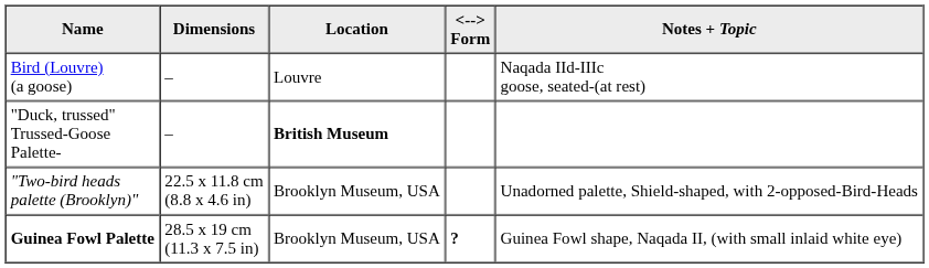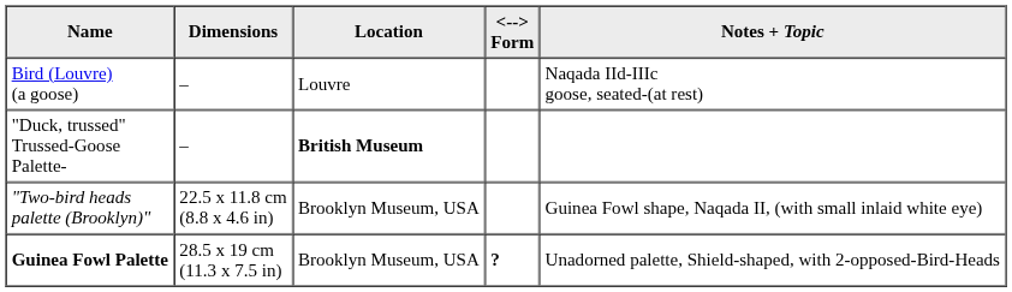"Two-bird heads palette (Brooklyn)" | Notes + Topic: Unadorned palette, Shield-shaped, with 2-opposed-Bird-Heads -> Guinea Fowl shape, Naqada II, (with small inlaid white eye)
Guinea Fowl Palette | Notes + Topic: Guinea Fowl shape, Naqada II, (with small inlaid white eye) -> Unadorned palette, Shield-shaped, with 2-opposed-Bird-Heads
